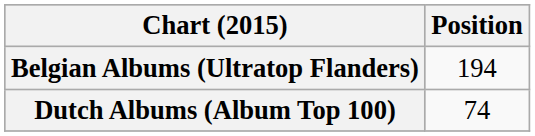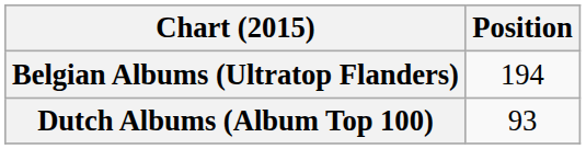Dutch Albums (Album Top 100) | Position: 74 -> 93
